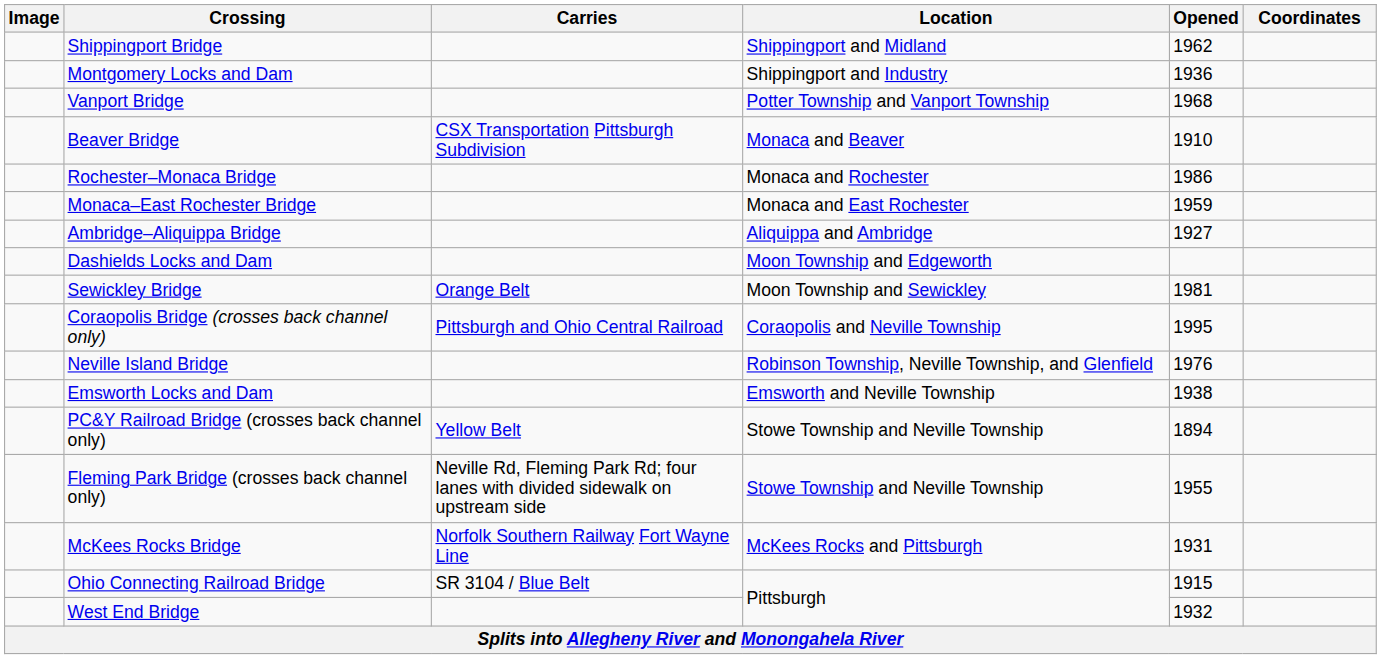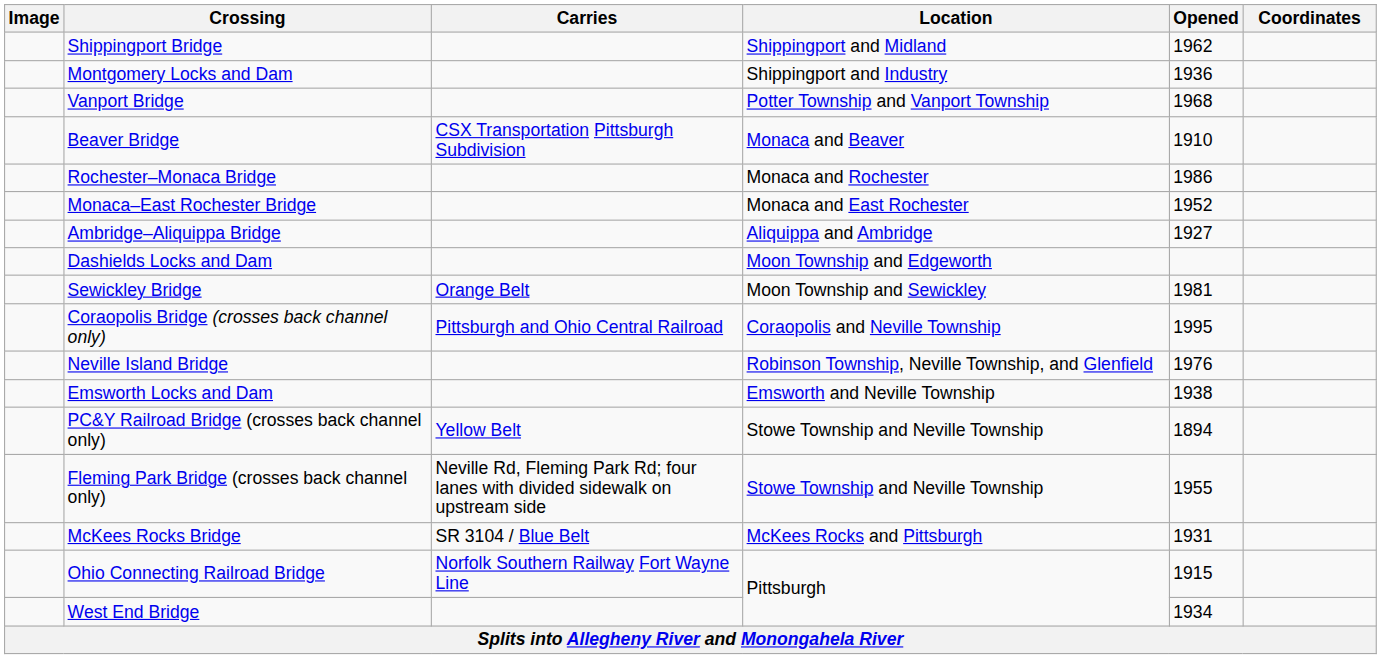Monaca–East Rochester Bridge | Opened: 1959 -> 1952
McKees Rocks Bridge | Carries: Norfolk Southern Railway Fort Wayne Line -> SR 3104 / Blue Belt
Ohio Connecting Railroad Bridge | Carries: SR 3104 / Blue Belt -> Norfolk Southern Railway Fort Wayne Line
West End Bridge | Opened: 1932 -> 1934
